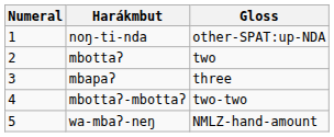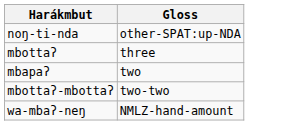- column: Numeral | 1 | 2 | 3 | 4 | 5
mbottaʔ | Gloss: two -> three
mbapaʔ | Gloss: three -> two
